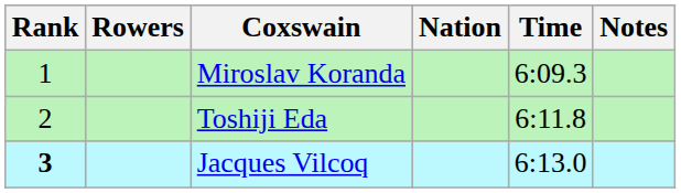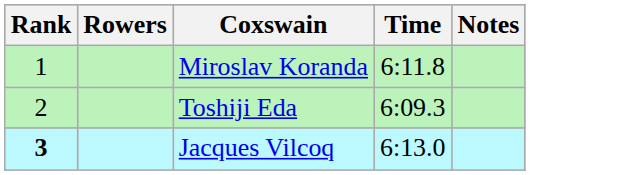- column: Nation
Miroslav Koranda | Time: 6:09.3 -> 6:11.8
Toshiji Eda | Time: 6:11.8 -> 6:09.3
